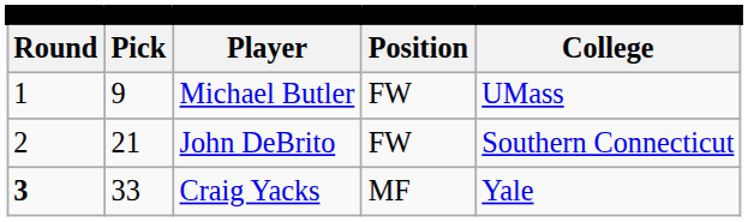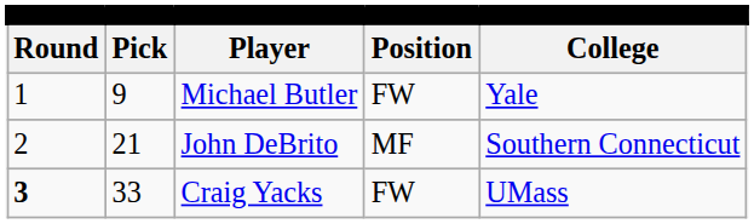Michael Butler | column 5: UMass -> Yale
John DeBrito | column 4: FW -> MF
Craig Yacks | column 4: MF -> FW
Craig Yacks | column 5: Yale -> UMass
